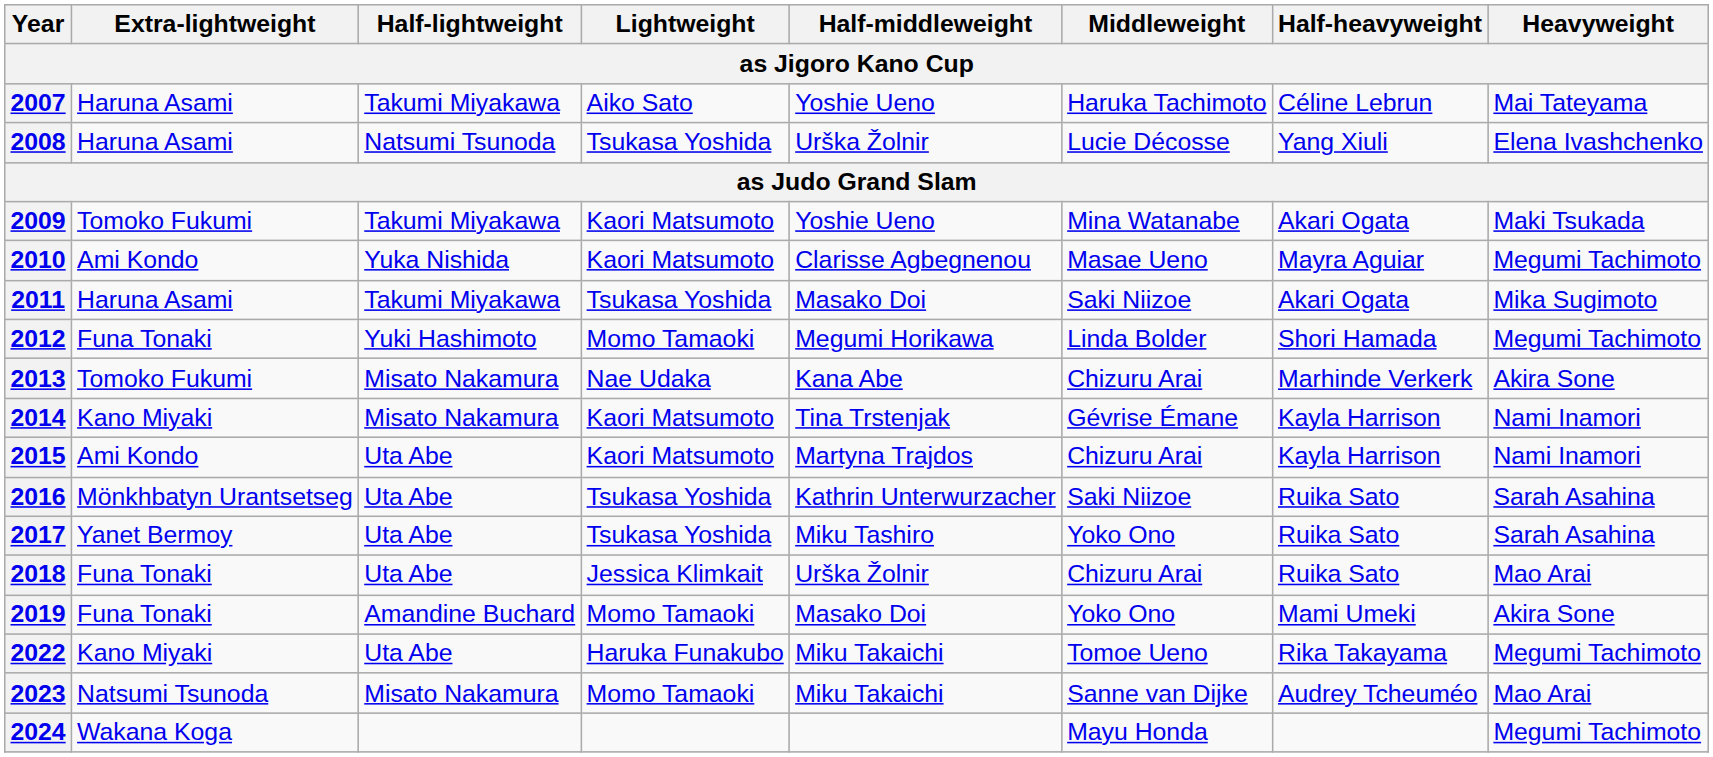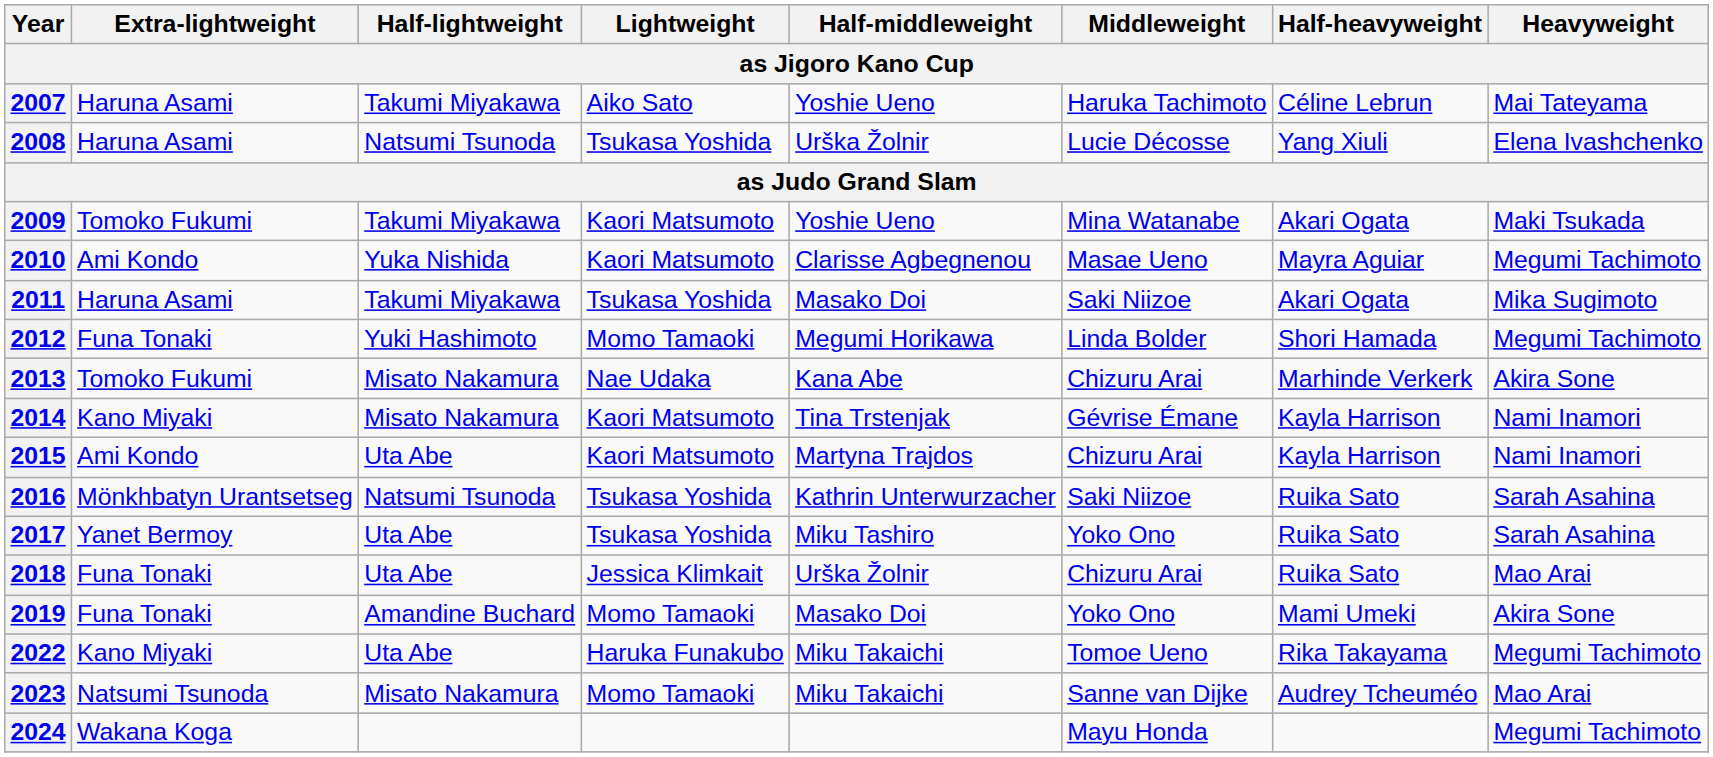2016 | Half-lightweight: Uta Abe -> Natsumi Tsunoda
